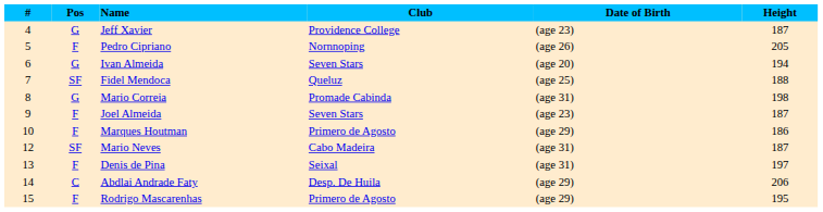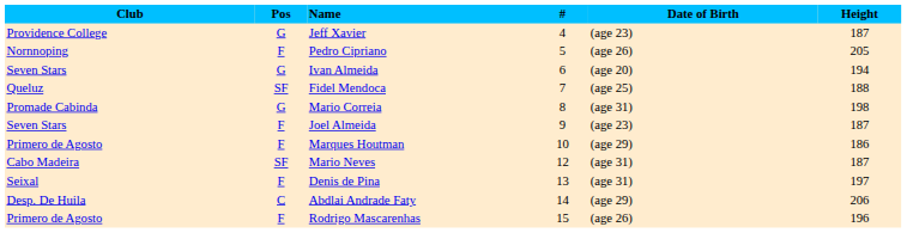columns swapped: # <-> Club
Rodrigo Mascarenhas | Date of Birth: (age 29) -> (age 26)
Rodrigo Mascarenhas | Height: 195 -> 196
